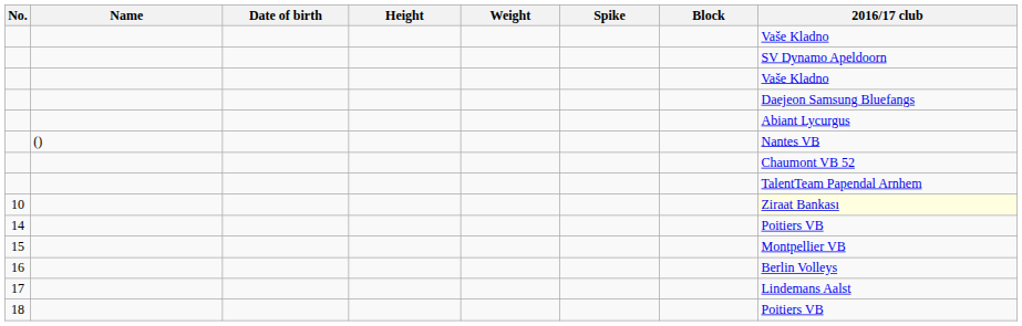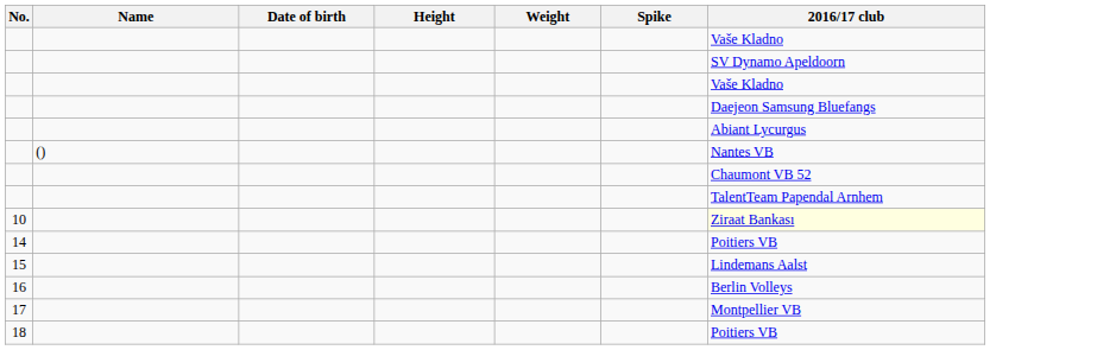- column: Block
15 | 2016/17 club: Montpellier VB -> Lindemans Aalst
17 | 2016/17 club: Lindemans Aalst -> Montpellier VB
